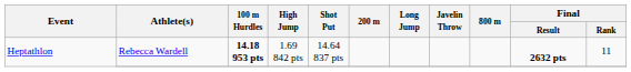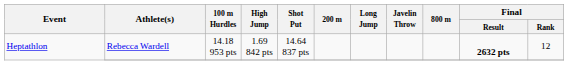Heptathlon / Rebecca Wardell | 100 m Hurdles: bold -> normal
Heptathlon / Rebecca Wardell | Final / Rank: 11 -> 12
